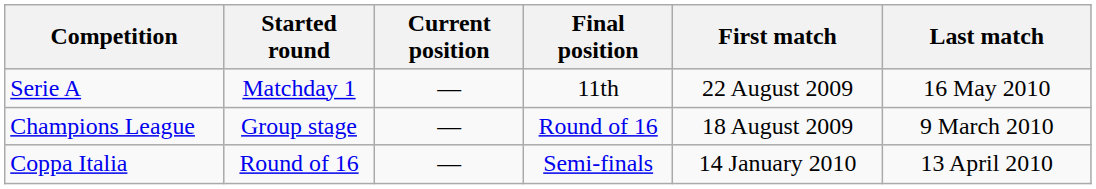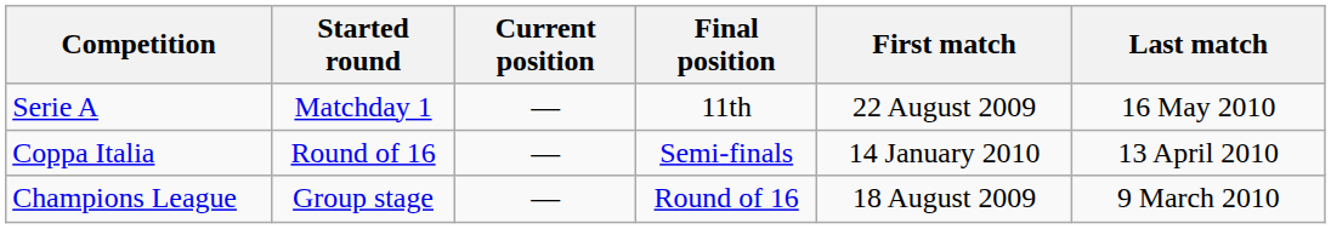rows swapped: Coppa Italia <-> Champions League
